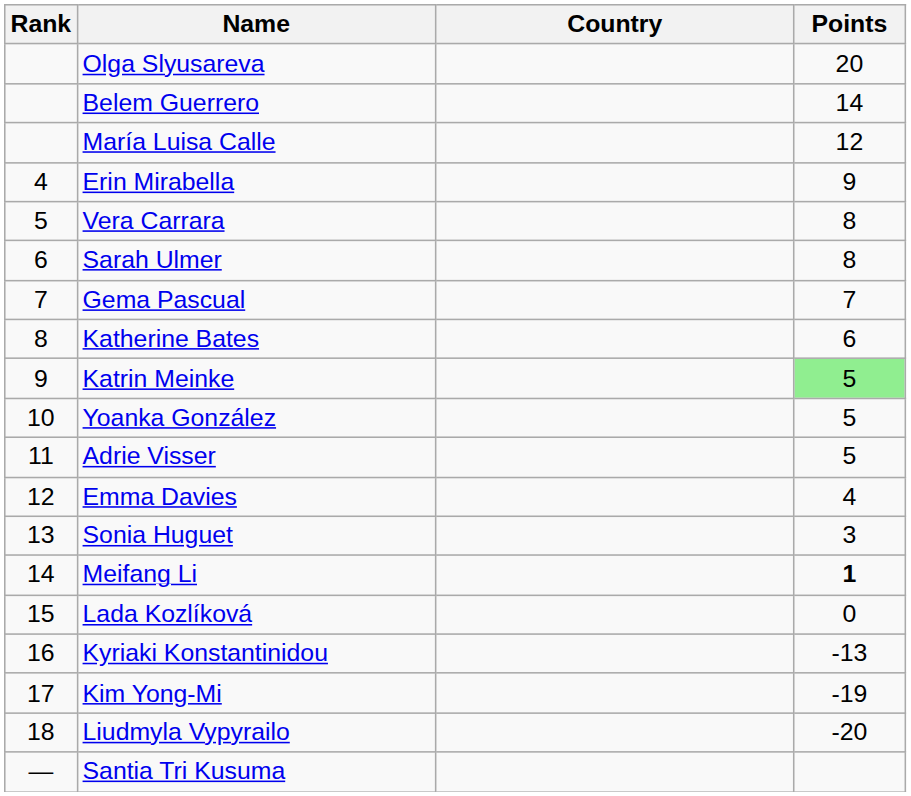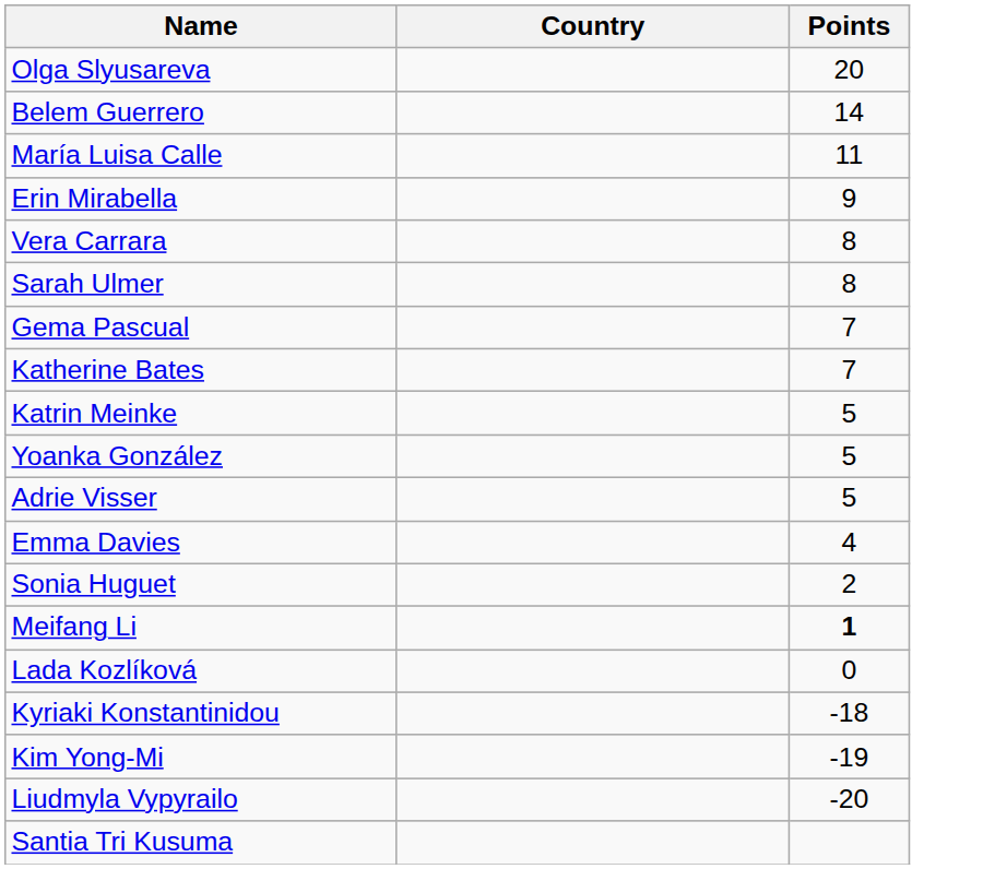- column: Rank | 4 | 5 | 6 | 7 | 8 | 9 | 10 | 11 | 12 | 13 | 14 | 15 | 16 | 17 | 18 | —
María Luisa Calle | Points: 12 -> 11
Katherine Bates | Points: 6 -> 7
Katrin Meinke | Points: lightgreen background -> no background
Sonia Huguet | Points: 3 -> 2
Kyriaki Konstantinidou | Points: -13 -> -18
